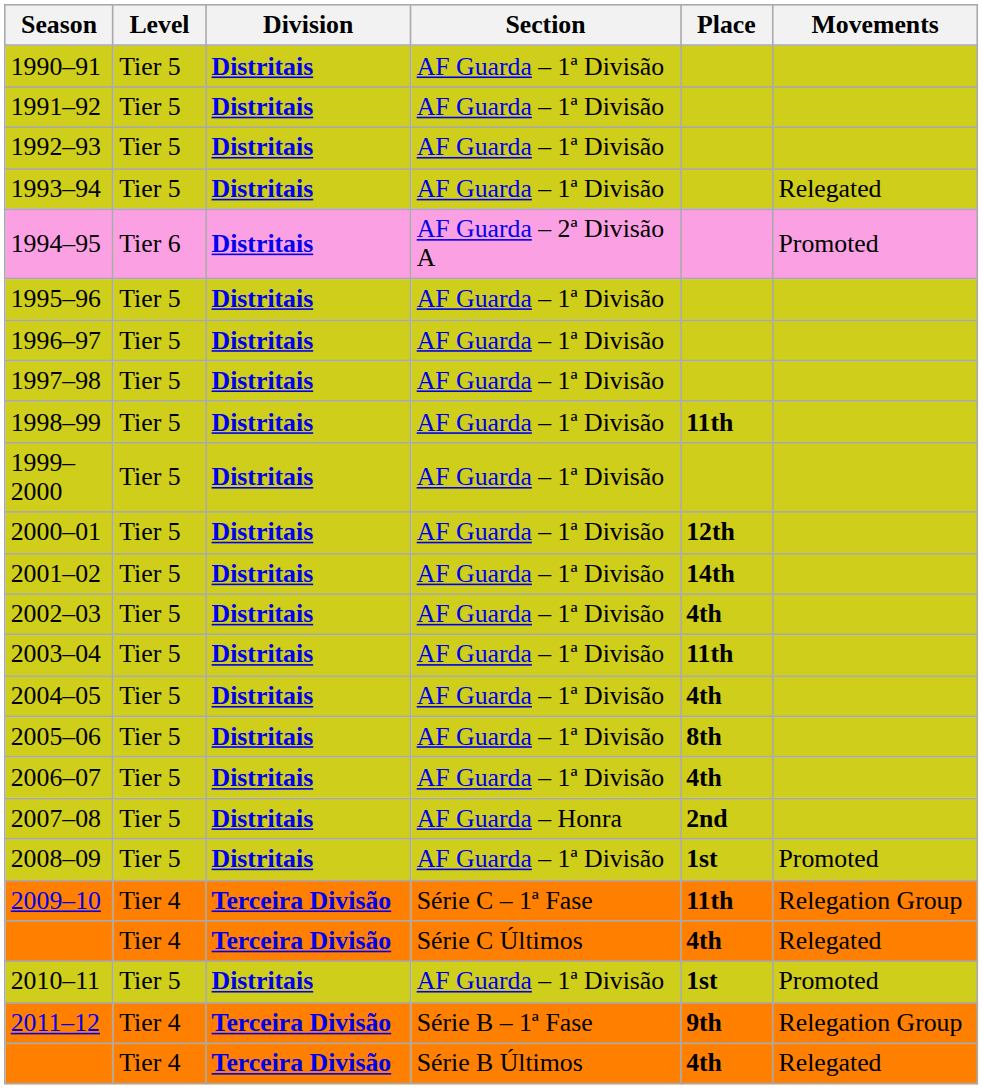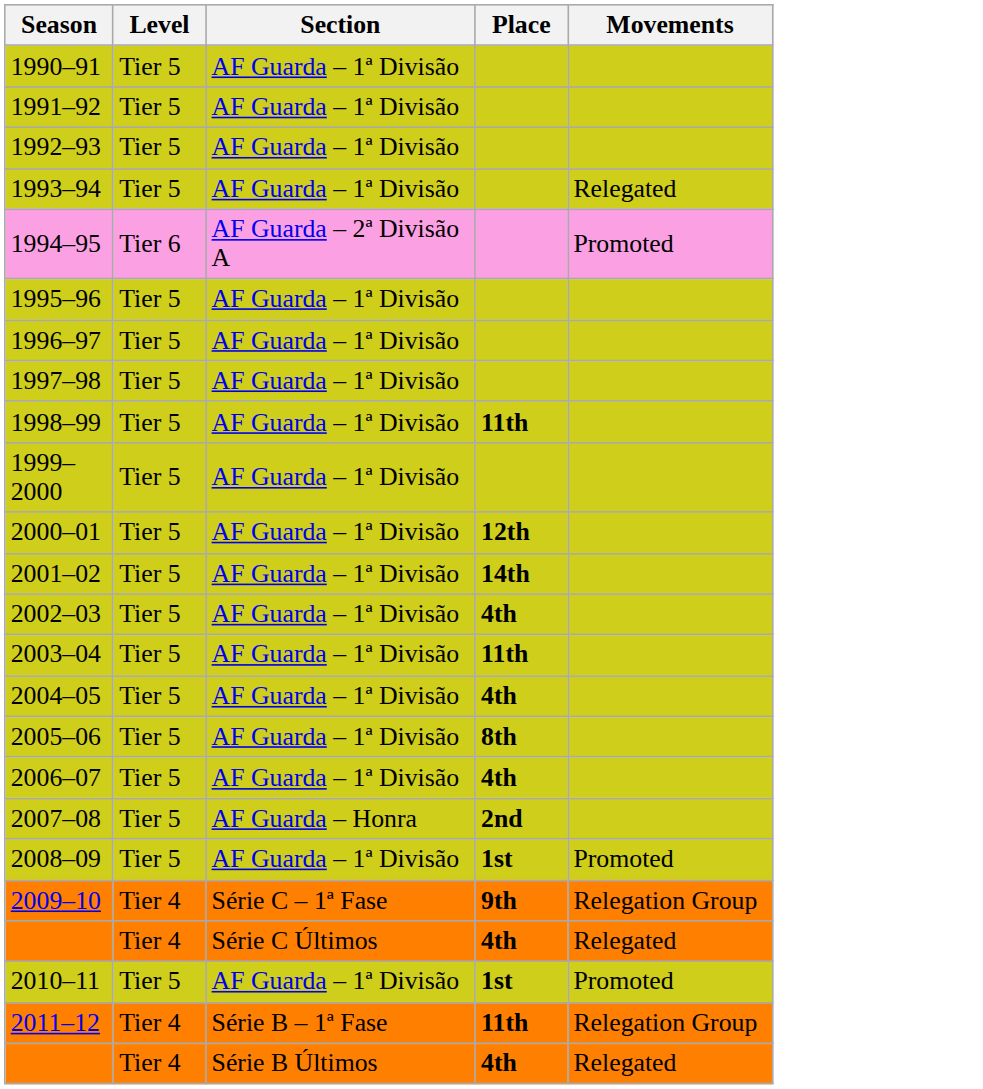- column: Division | Distritais | Distritais | Distritais | Distritais | Distritais | Distritais | Distritais | Distritais | Distritais | Distritais | Distritais | Distritais | Distritais | Distritais | Distritais | Distritais | Distritais | Distritais | Distritais | Terceira Divisão | Terceira Divisão | Distritais | Terceira Divisão | Terceira Divisão
2009–10 | Place: 11th -> 9th
2011–12 | Place: 9th -> 11th
